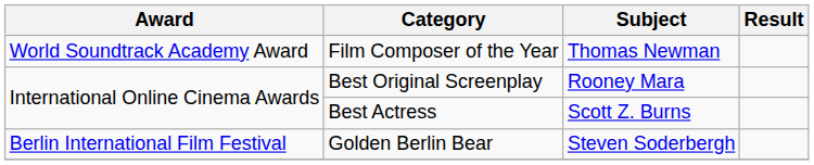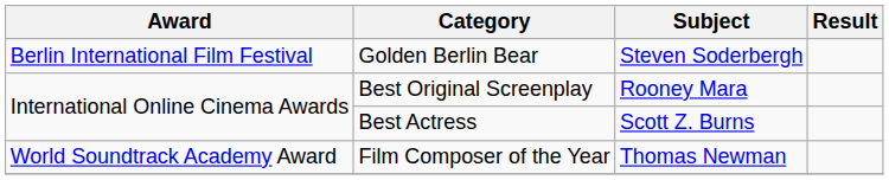rows swapped: Golden Berlin Bear <-> Film Composer of the Year
